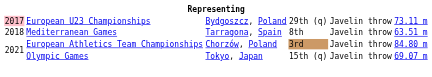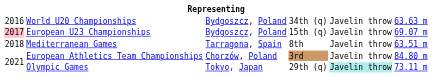+ row: 2016 | World U20 Championships | Bydgoszcz, Poland | 34th (q) | Javelin throw | 63.63 m
European U23 Championships | column 4: 29th (q) -> 15th (q)
European U23 Championships | column 6: 73.11 m -> 69.07 m
Olympic Games | column 4: 15th (q) -> 29th (q)
Olympic Games | column 5: no background -> paleturquoise background
Olympic Games | column 6: 69.07 m -> 73.11 m
